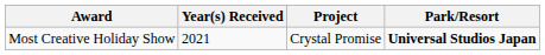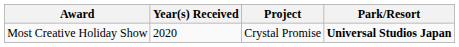Most Creative Holiday Show | Year(s) Received: 2021 -> 2020
